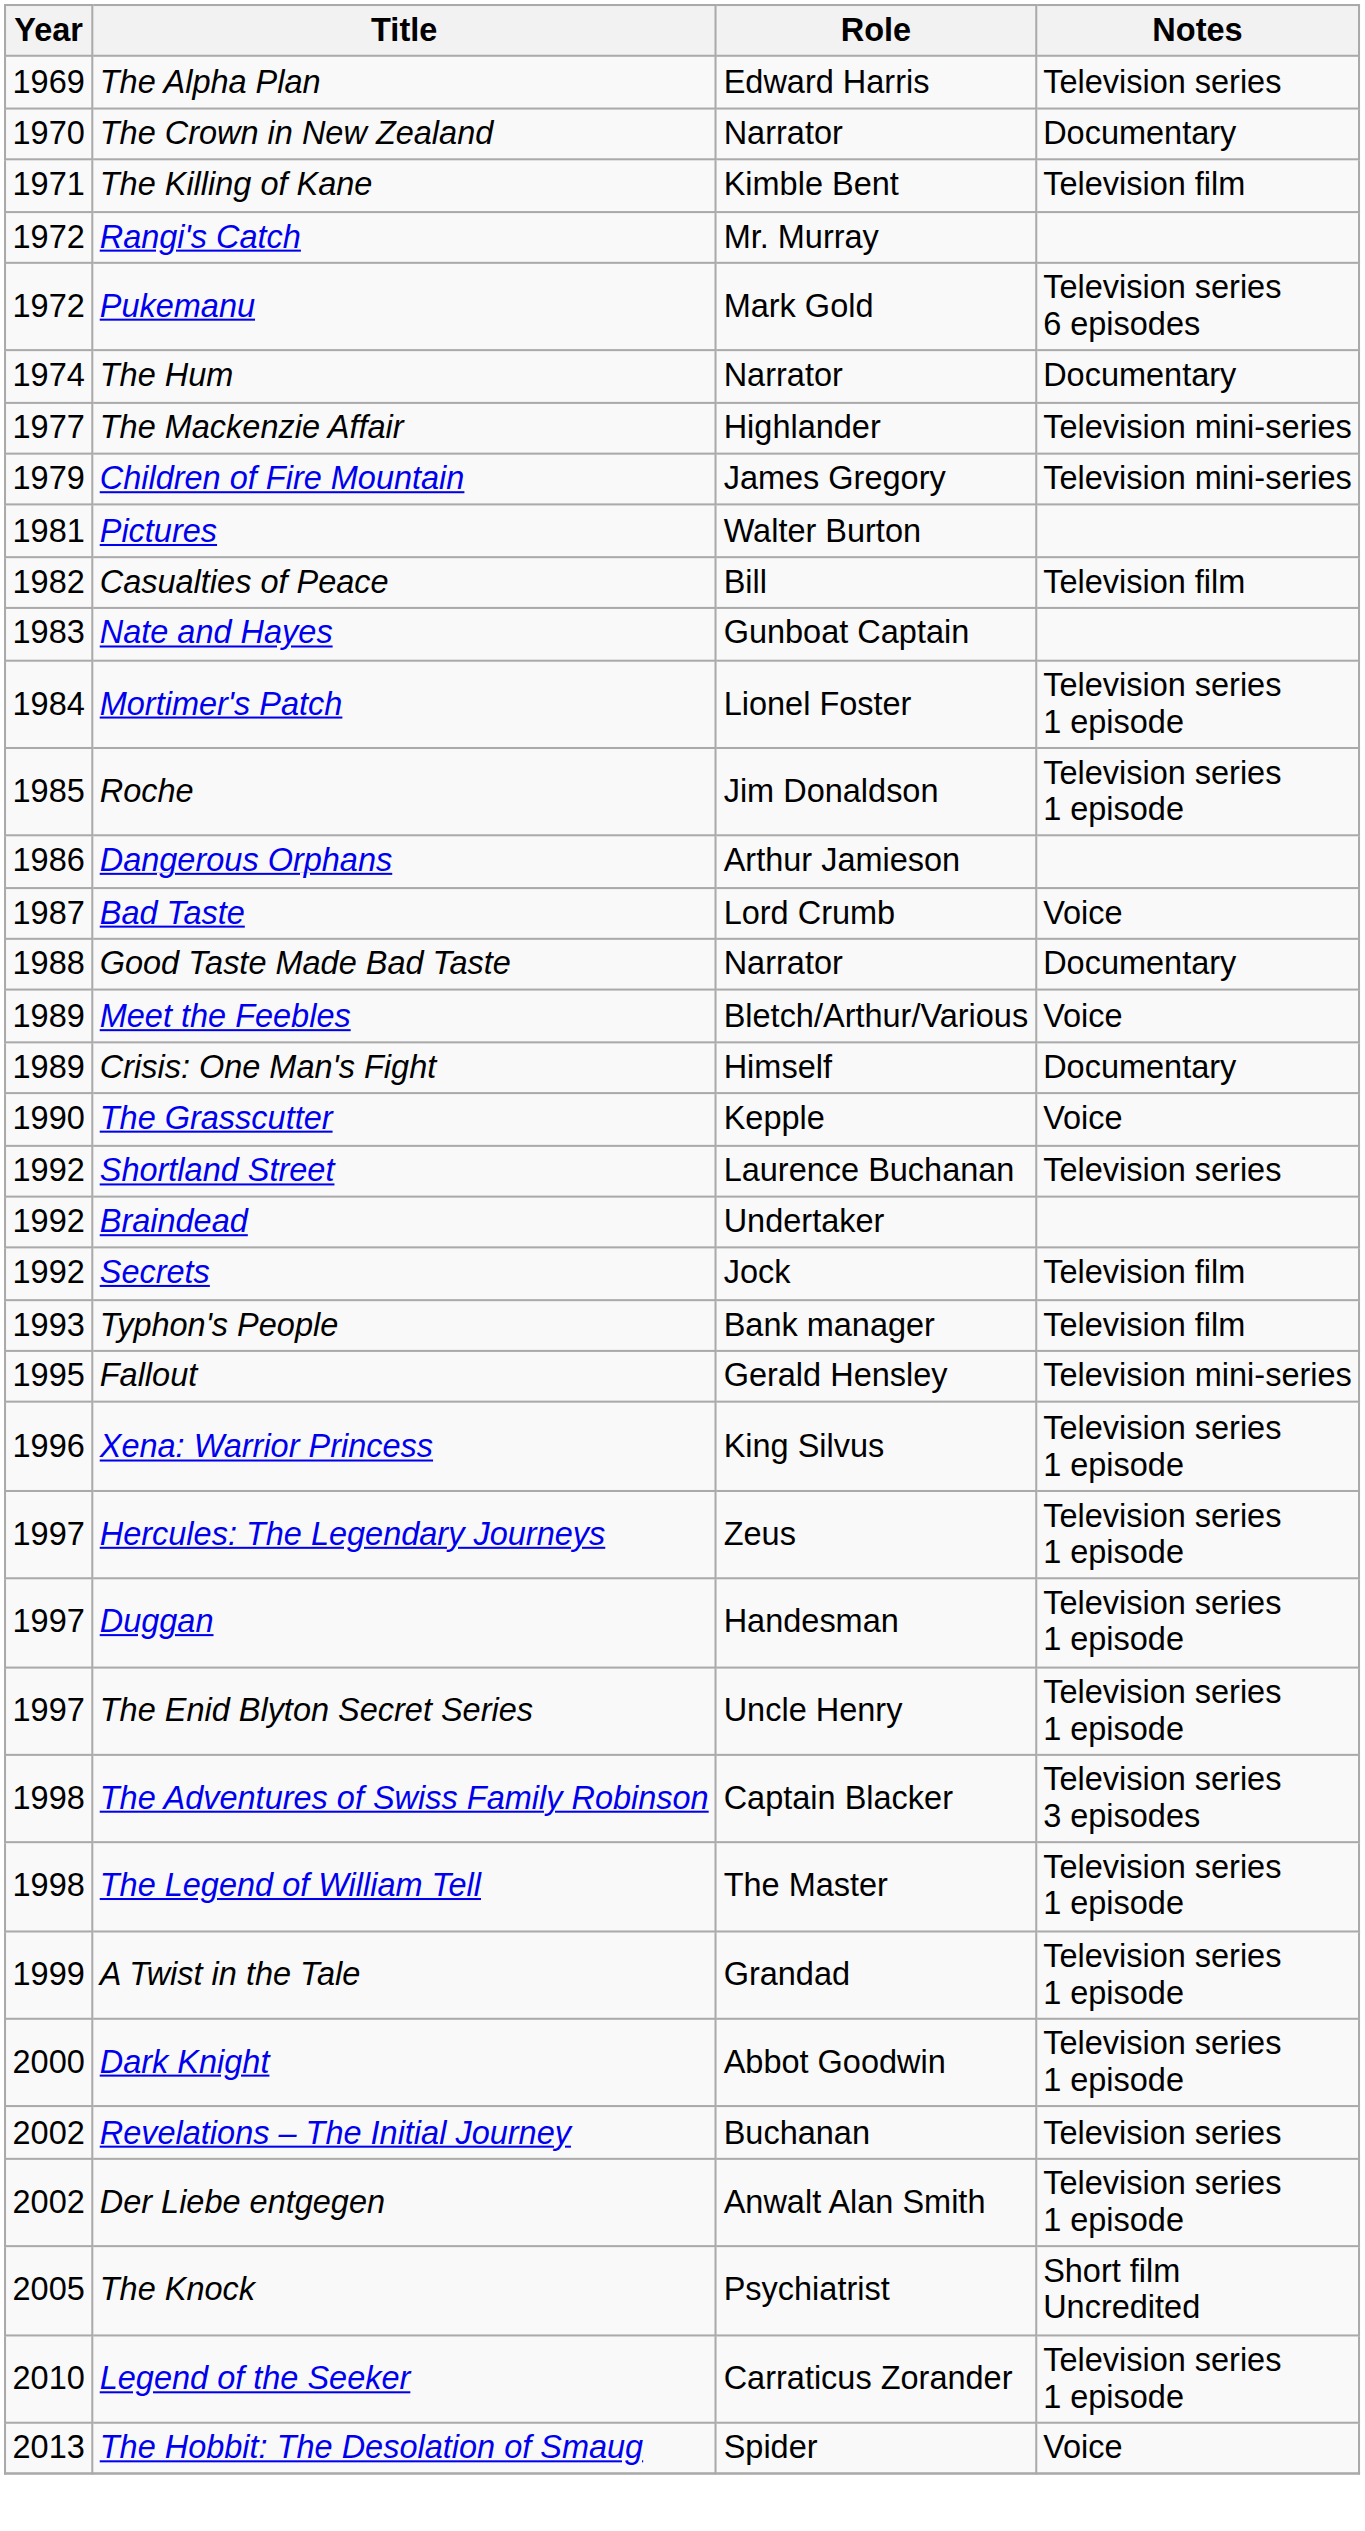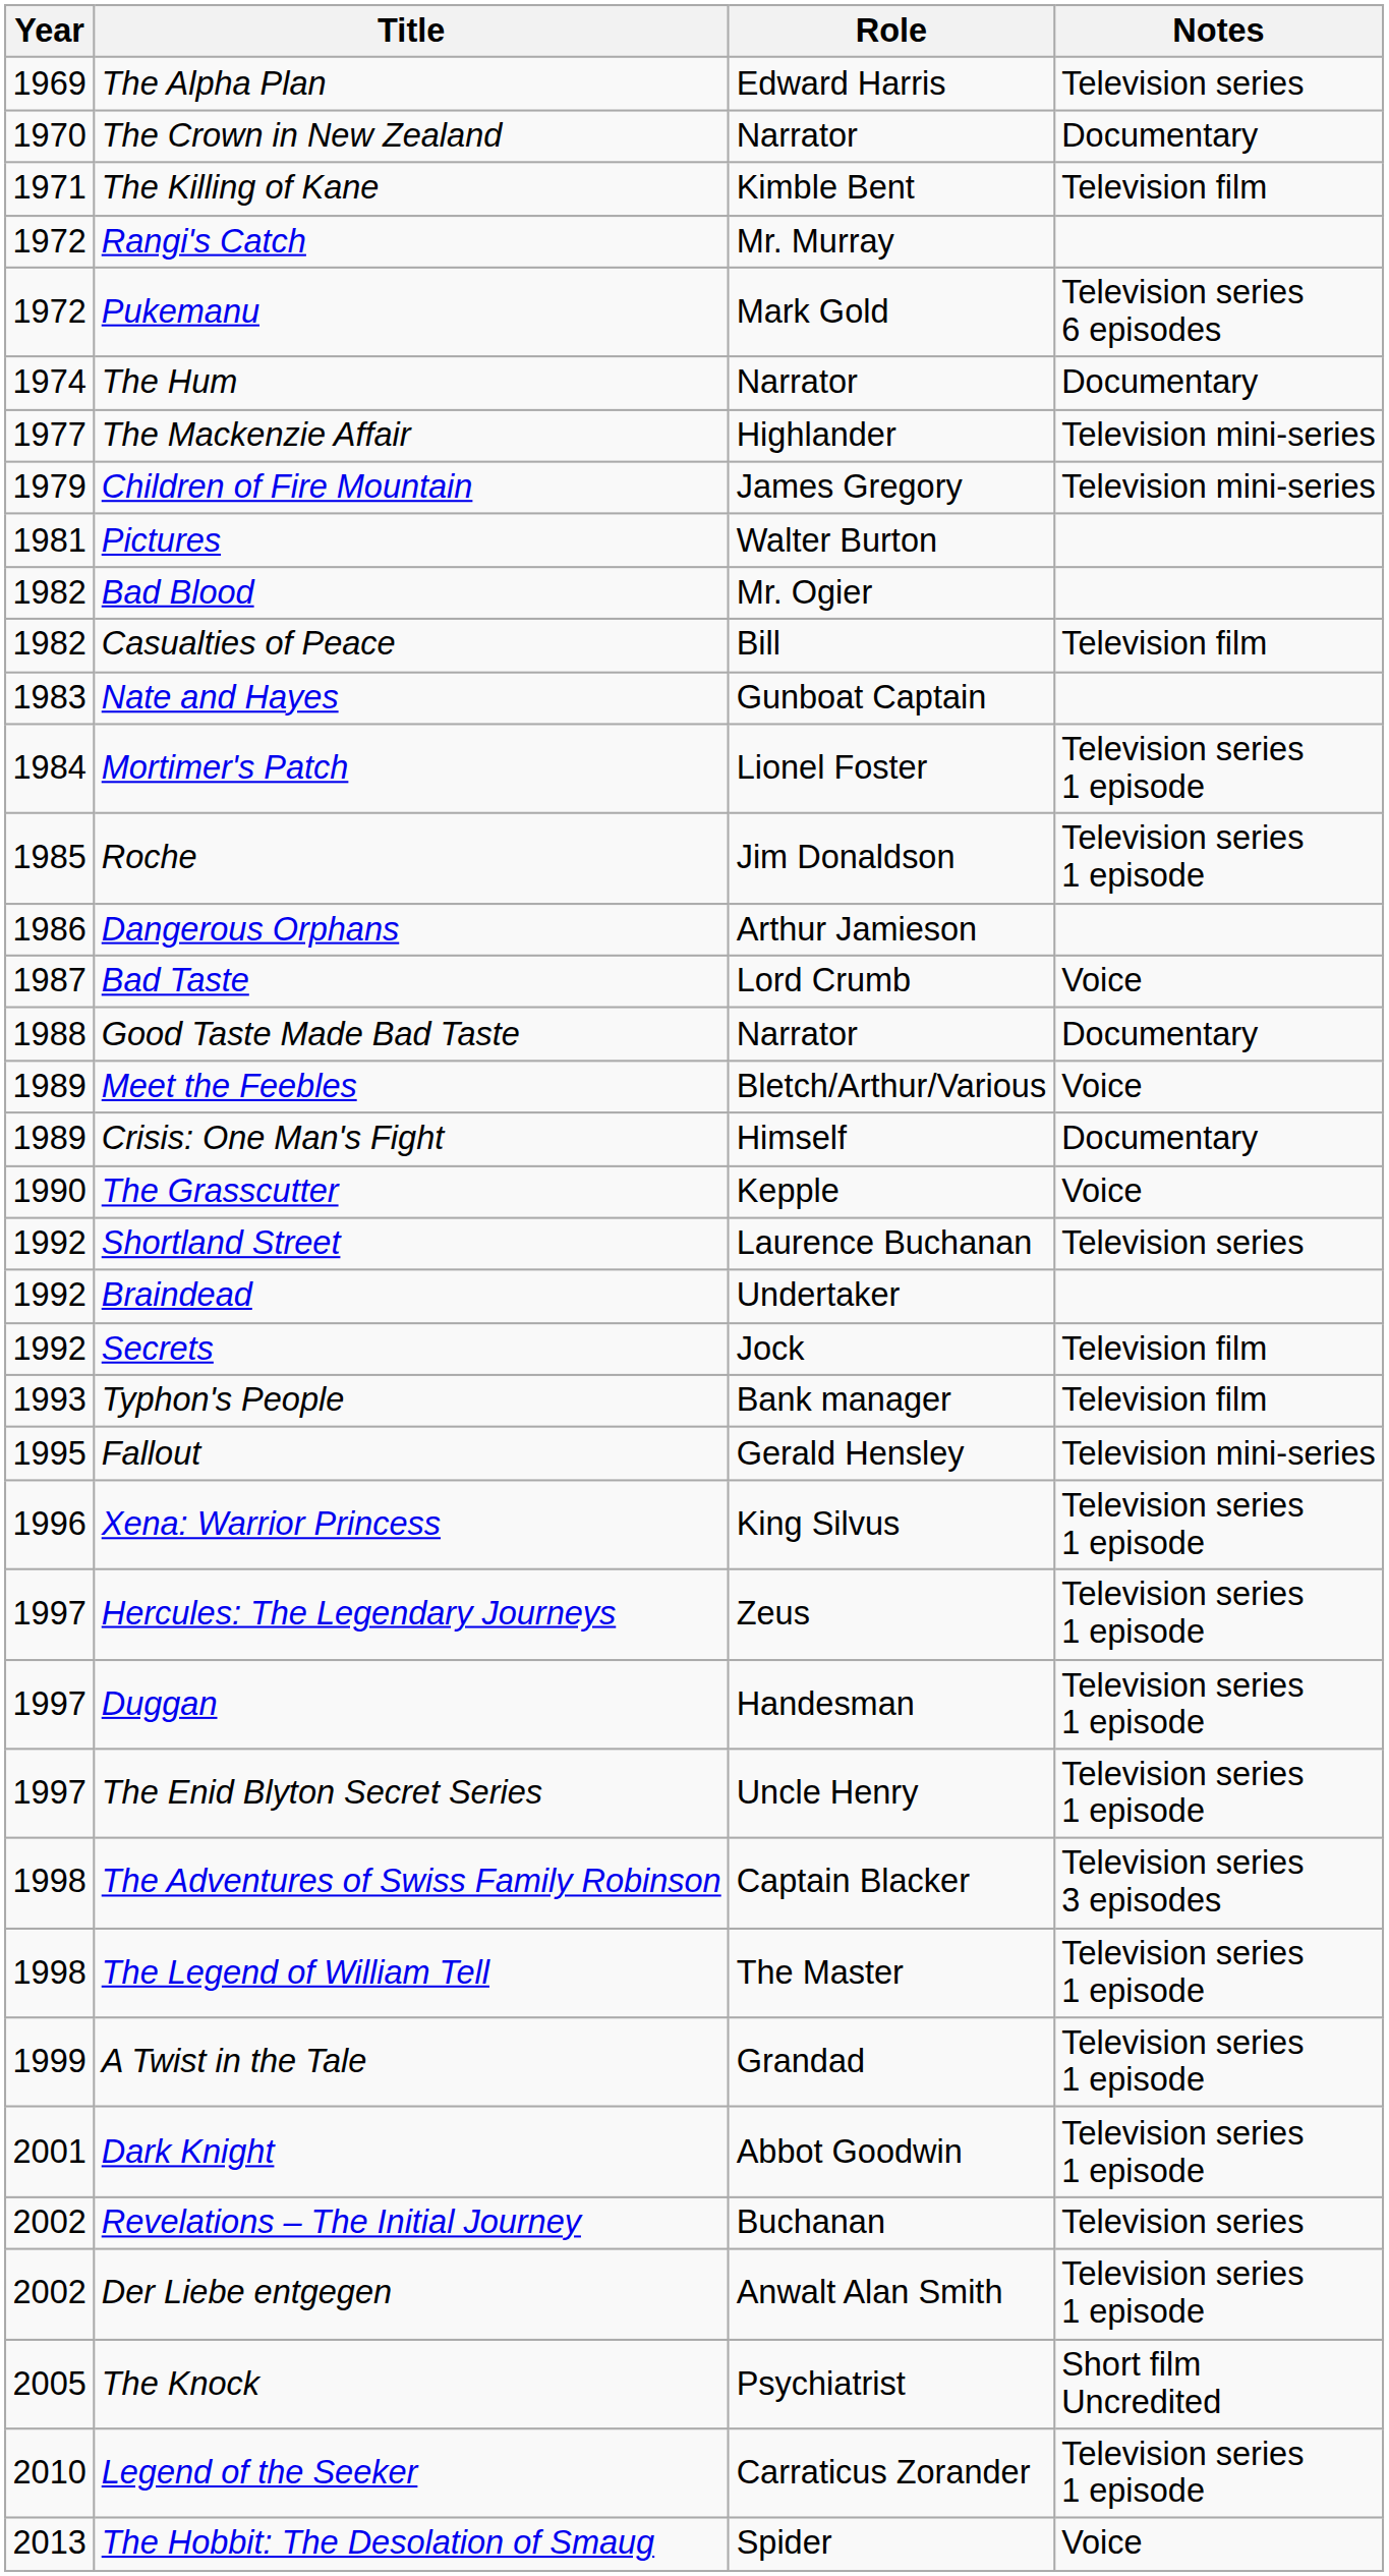+ row: 1982 | Bad Blood | Mr. Ogier
Dark Knight | Year: 2000 -> 2001
